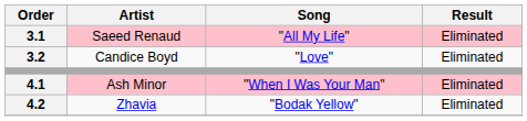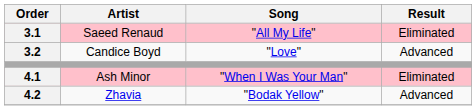Candice Boyd | Result: Eliminated -> Advanced
Zhavia | Result: Eliminated -> Advanced
